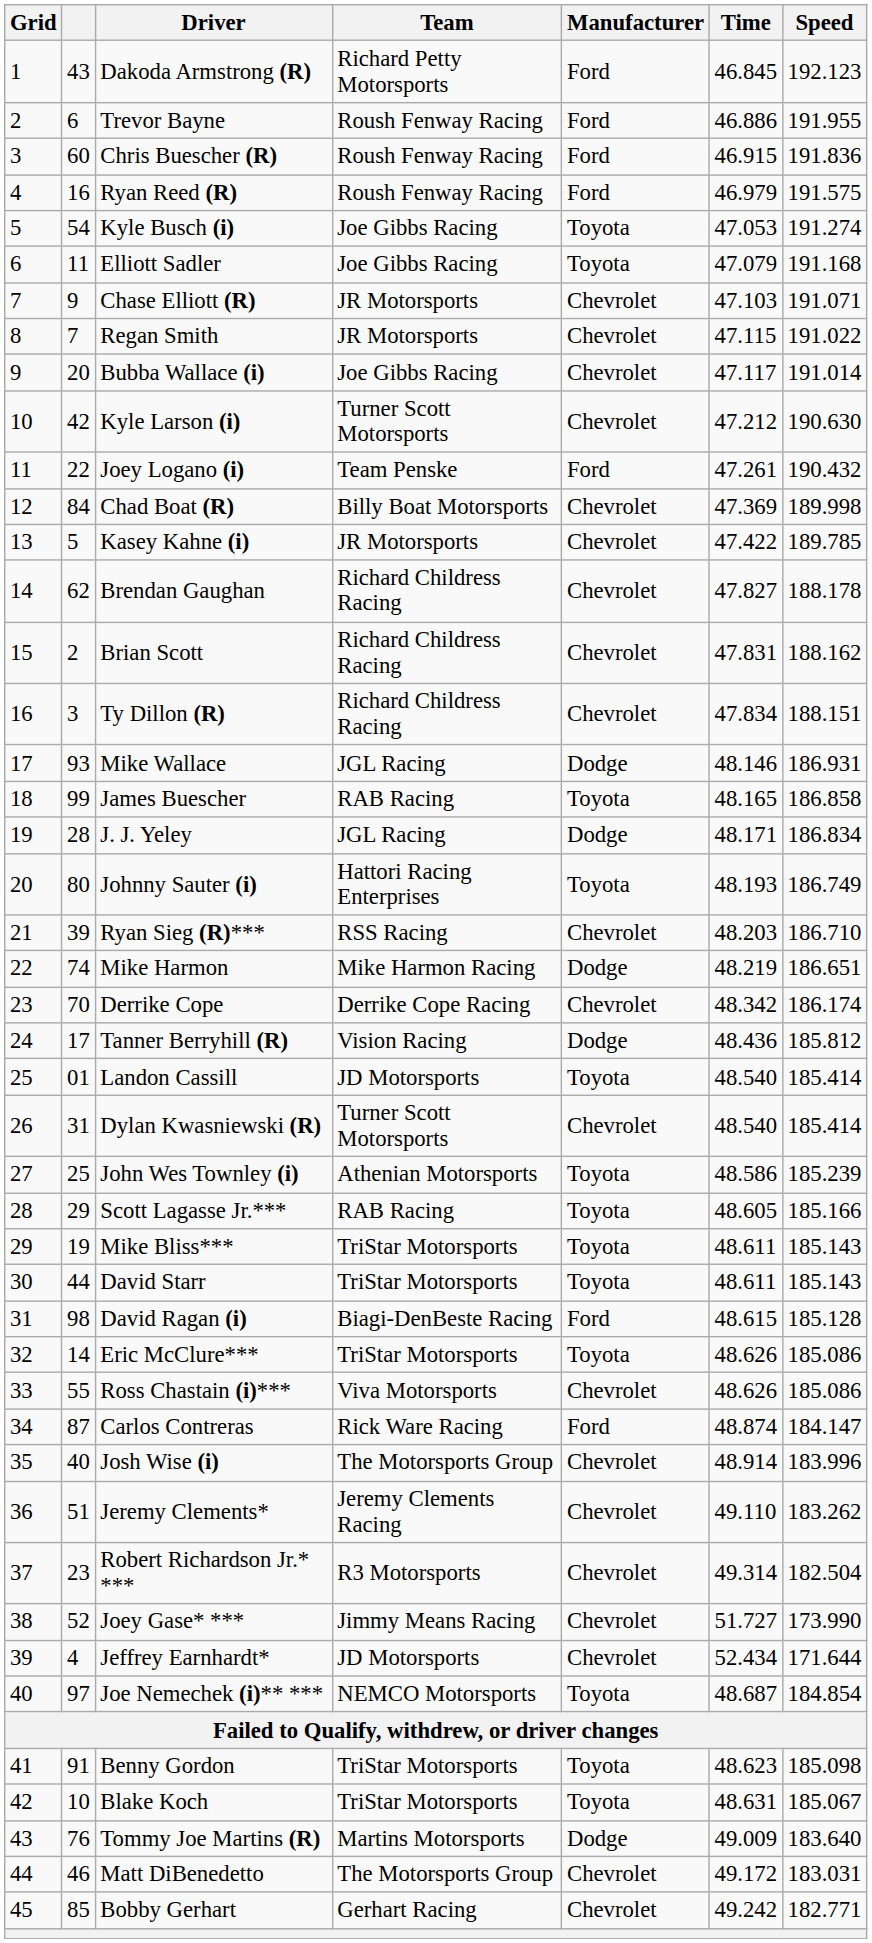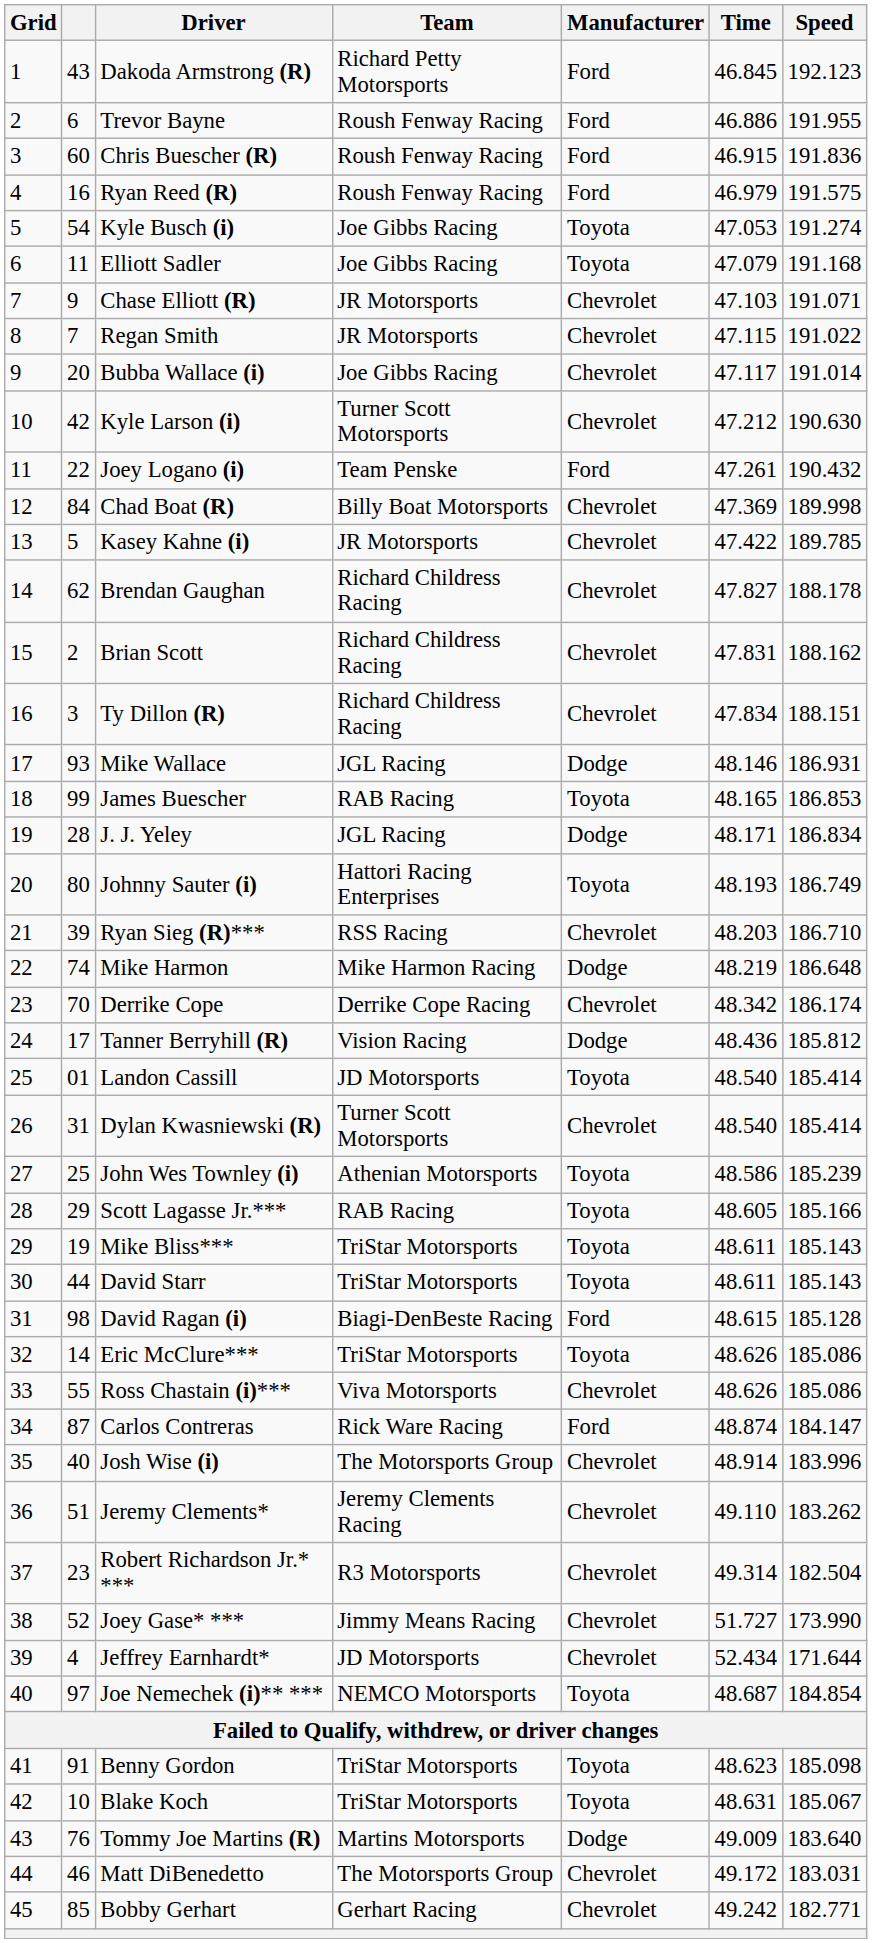James Buescher | Speed: 186.858 -> 186.853
Mike Harmon | Speed: 186.651 -> 186.648
